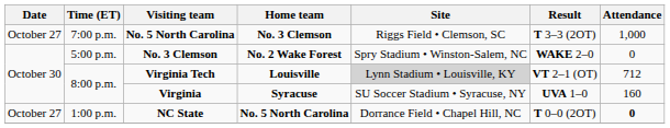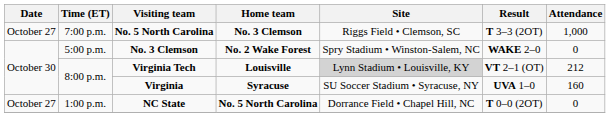Virginia Tech | Attendance: 712 -> 212
NC State | Attendance: bold -> normal
